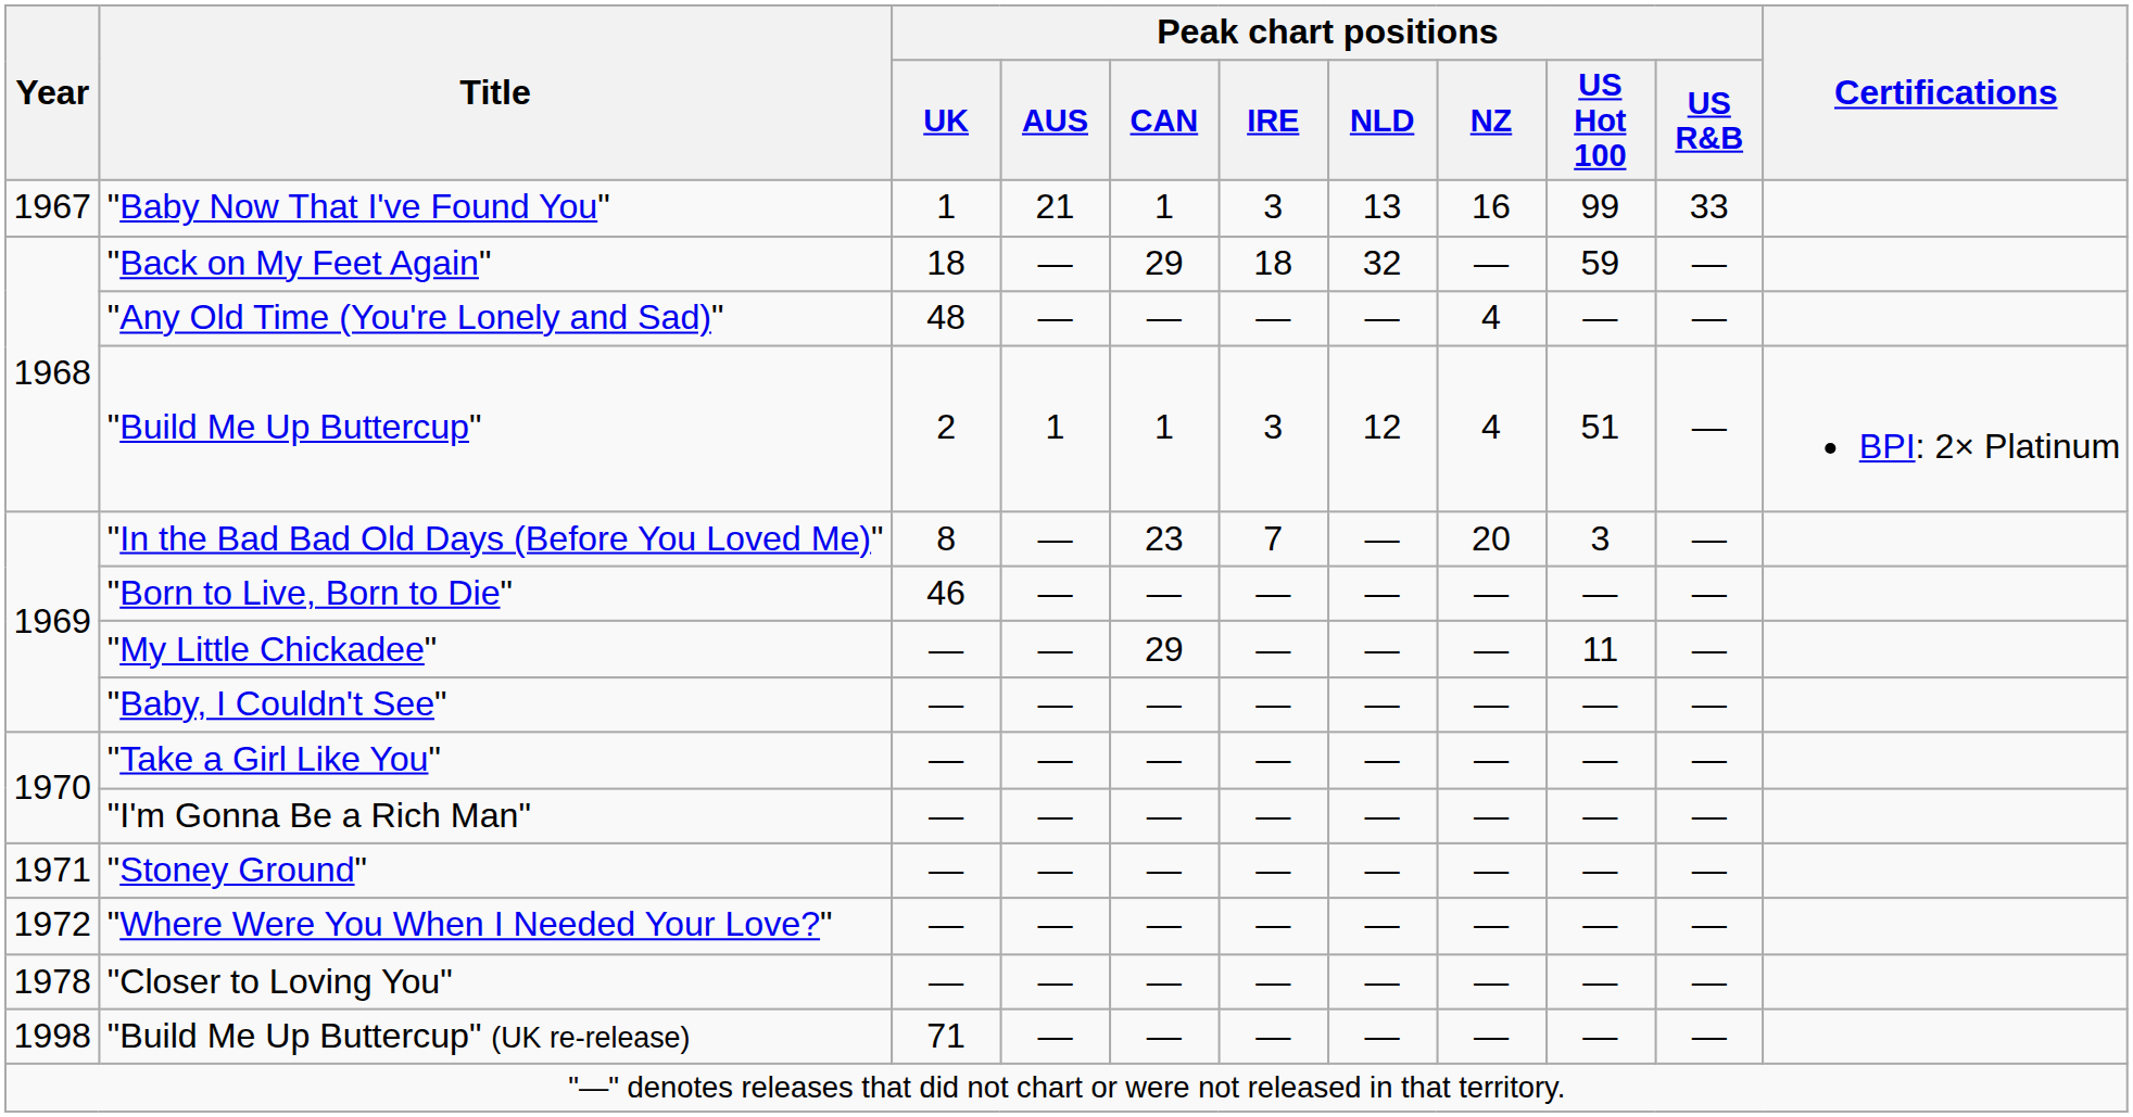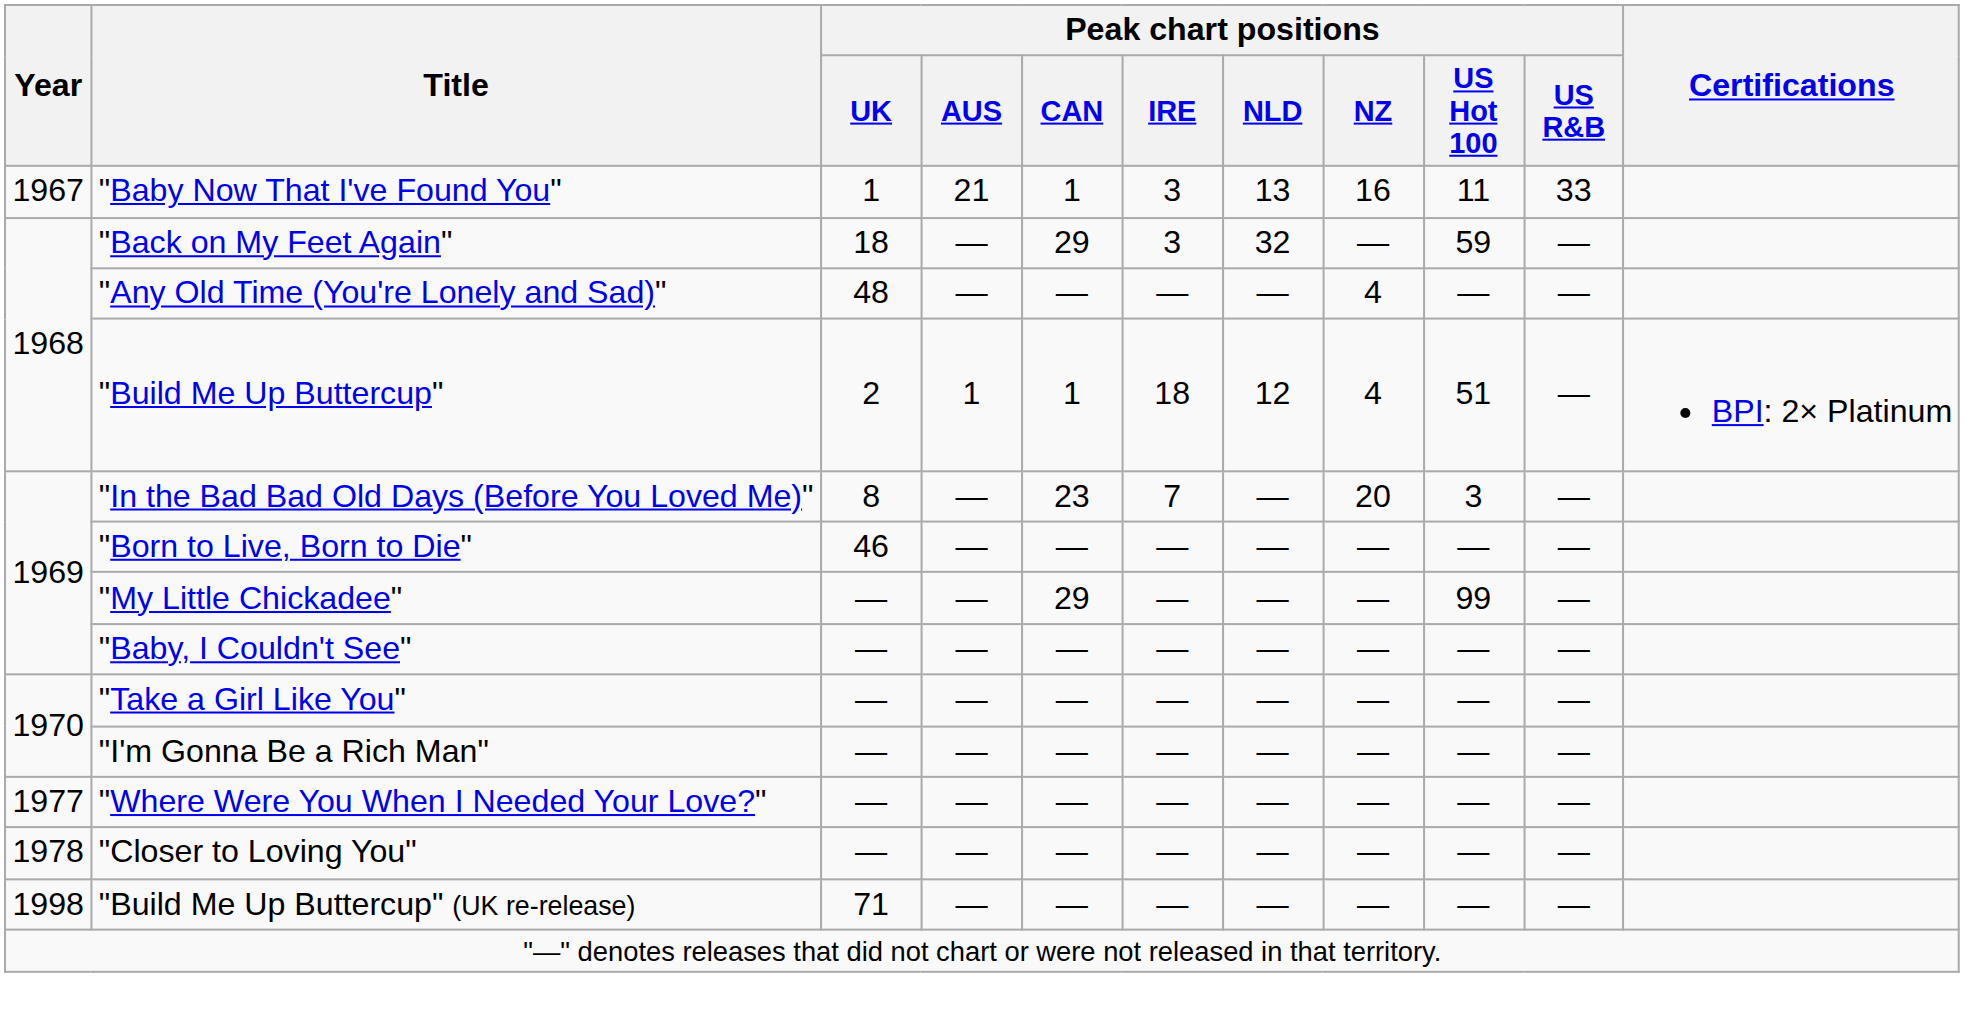"Baby Now That I've Found You" | Peak chart positions / US Hot 100: 99 -> 11
"Back on My Feet Again" | Peak chart positions / IRE: 18 -> 3
"Build Me Up Buttercup" | Peak chart positions / IRE: 3 -> 18
"My Little Chickadee" | Peak chart positions / US Hot 100: 11 -> 99
- row: 1971 | "Stoney Ground" | — | — | — | — | — | — | — | —
"Where Were You When I Needed Your Love?" | Year: 1972 -> 1977
